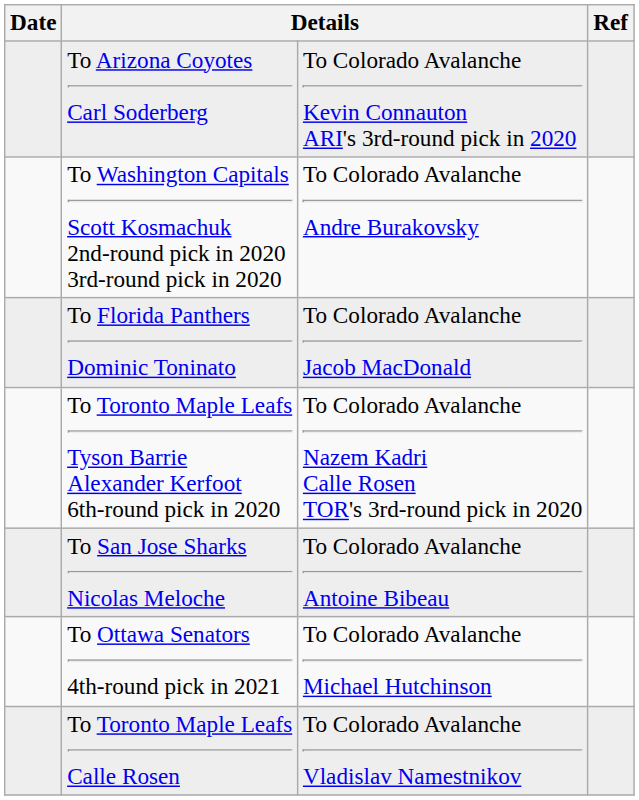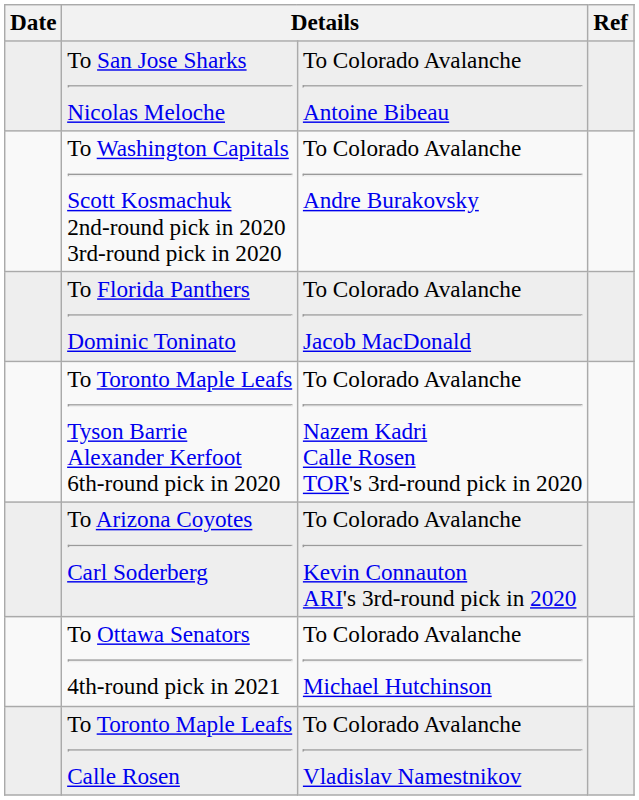rows swapped: To Arizona Coyotes Carl Soderberg <-> To San Jose Sharks Nicolas Meloche
